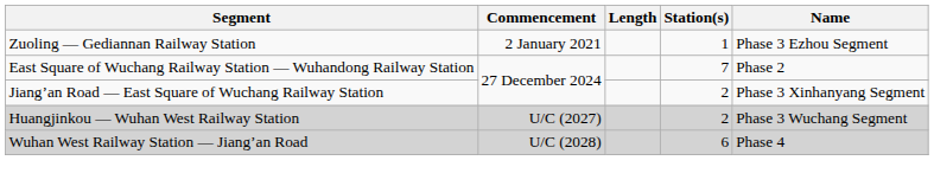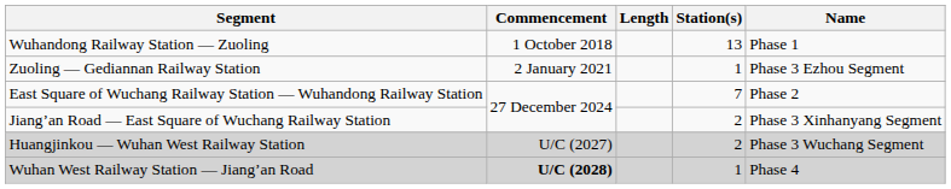+ row: Wuhandong Railway Station — Zuoling | 1 October 2018 | 13 | Phase 1
Wuhan West Railway Station — Jiang’an Road | Commencement: normal -> bold
Wuhan West Railway Station — Jiang’an Road | Station(s): 6 -> 1
